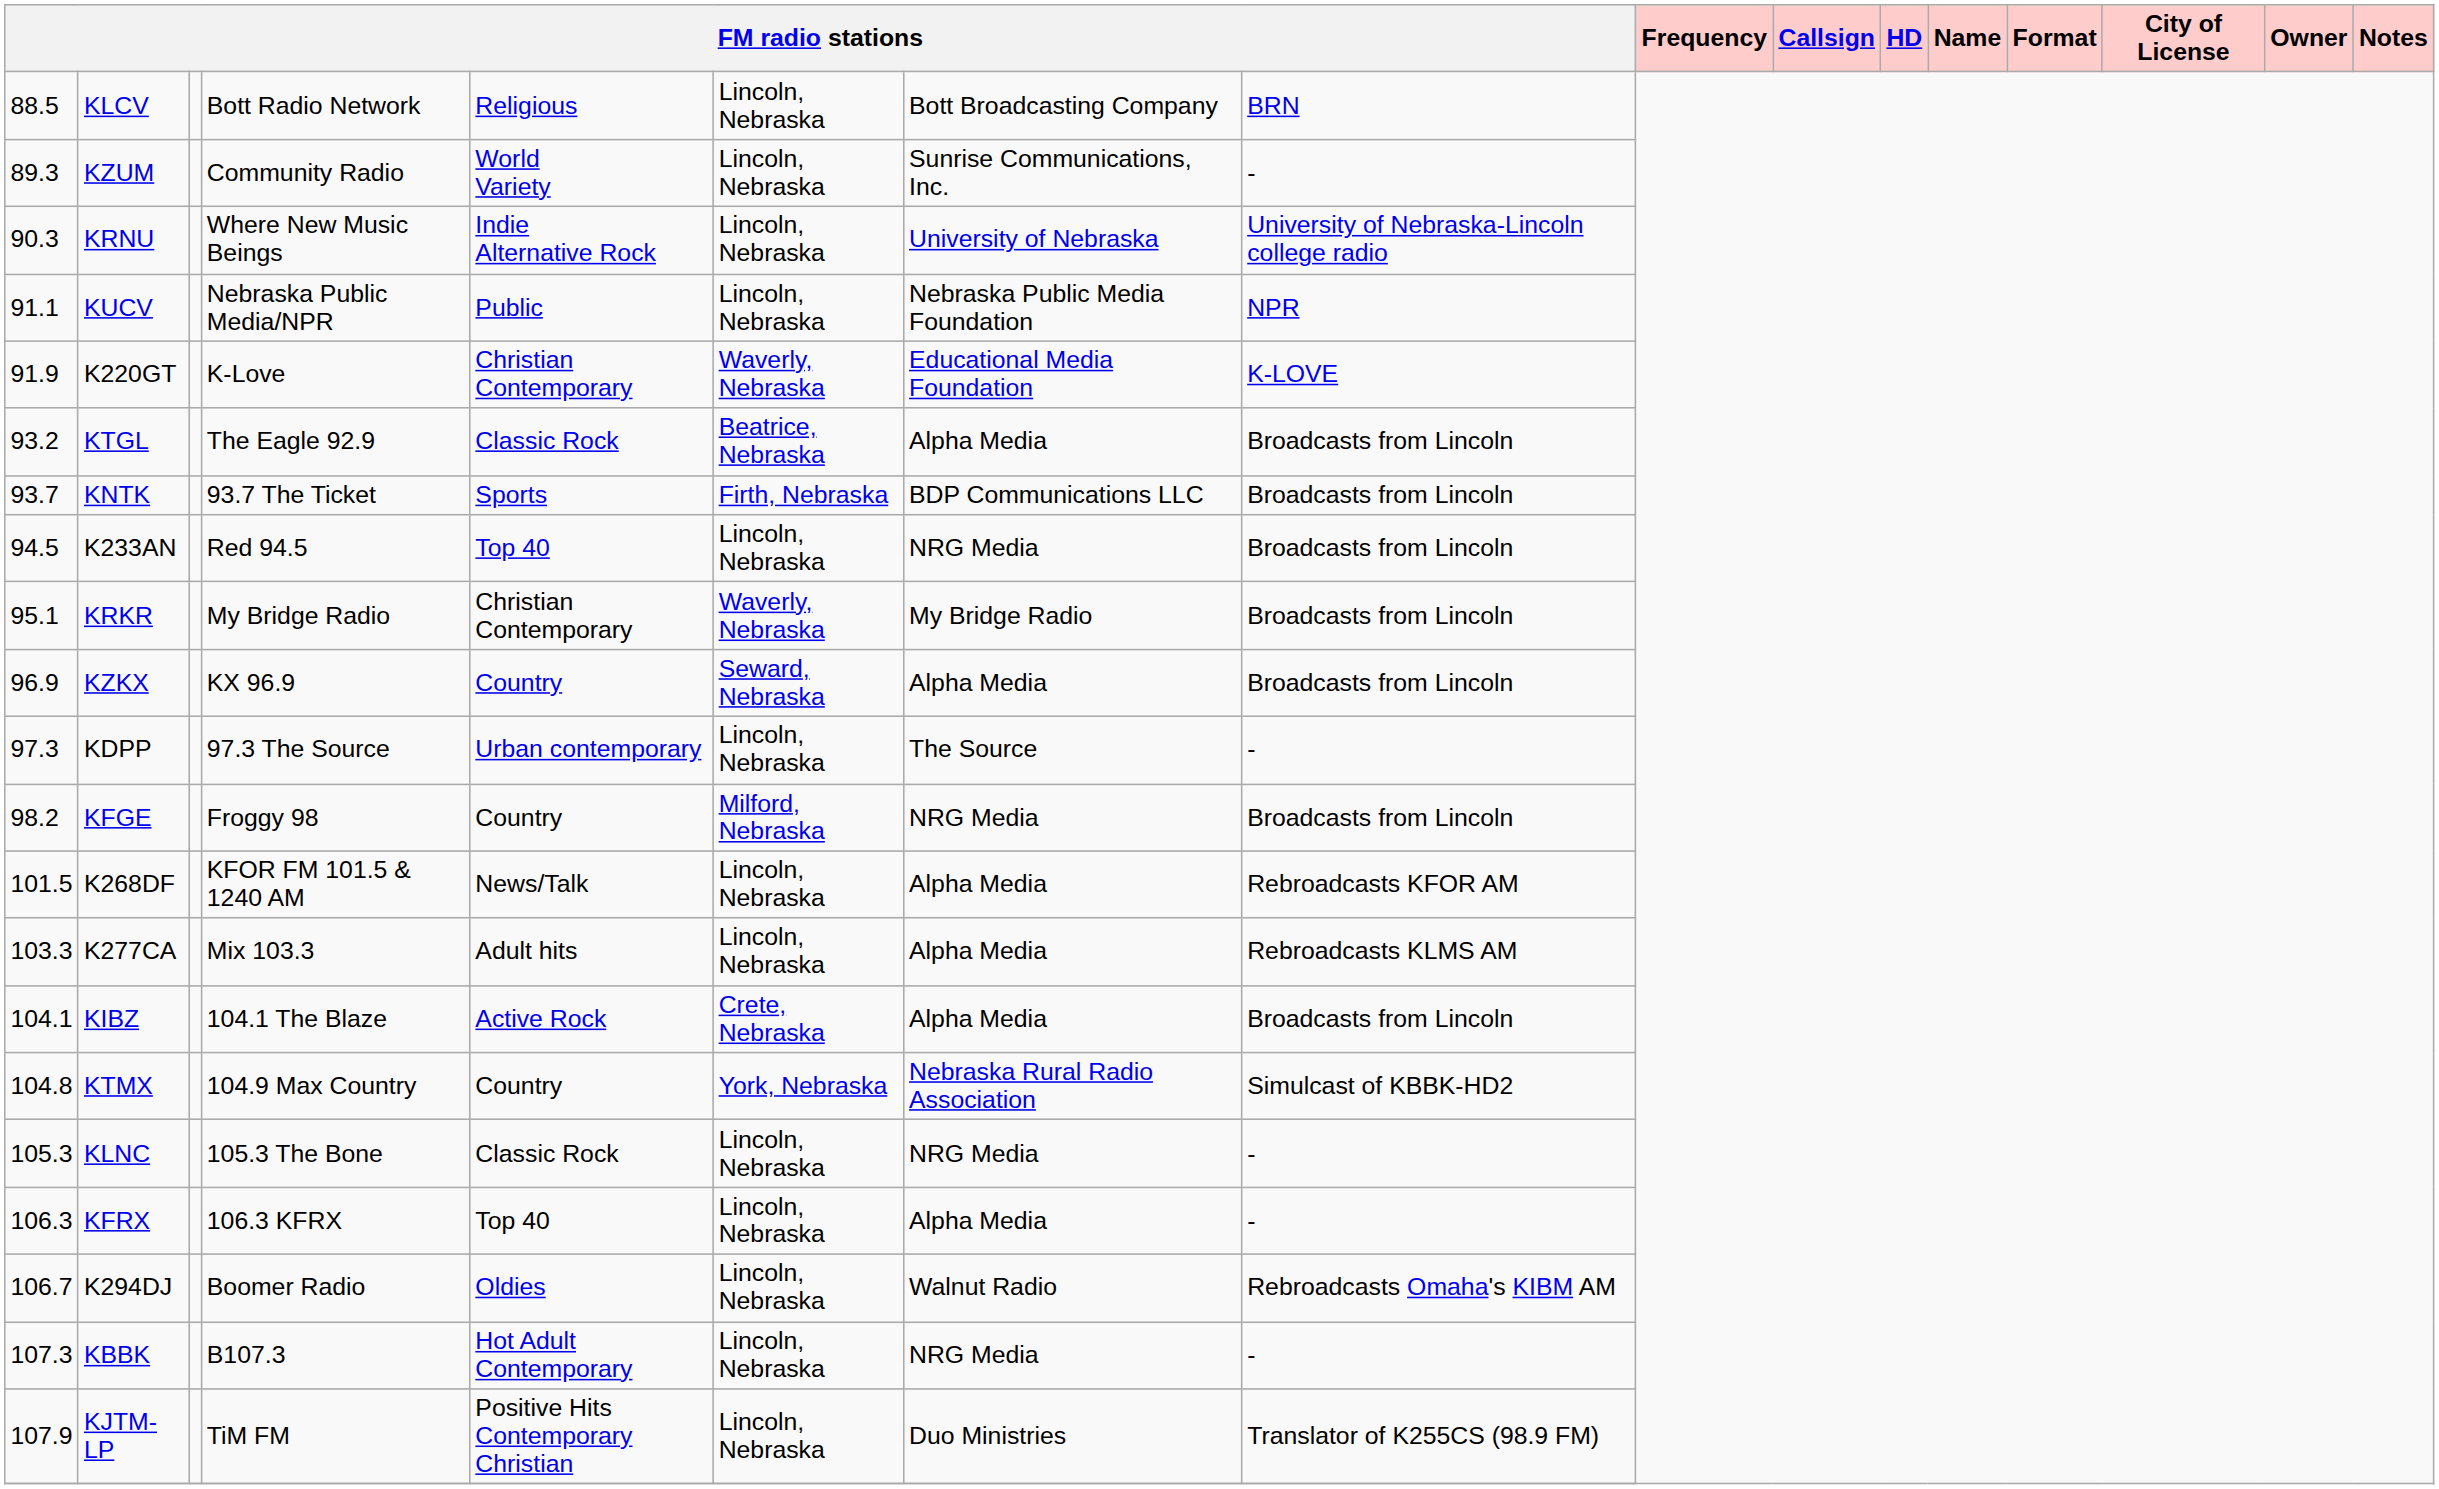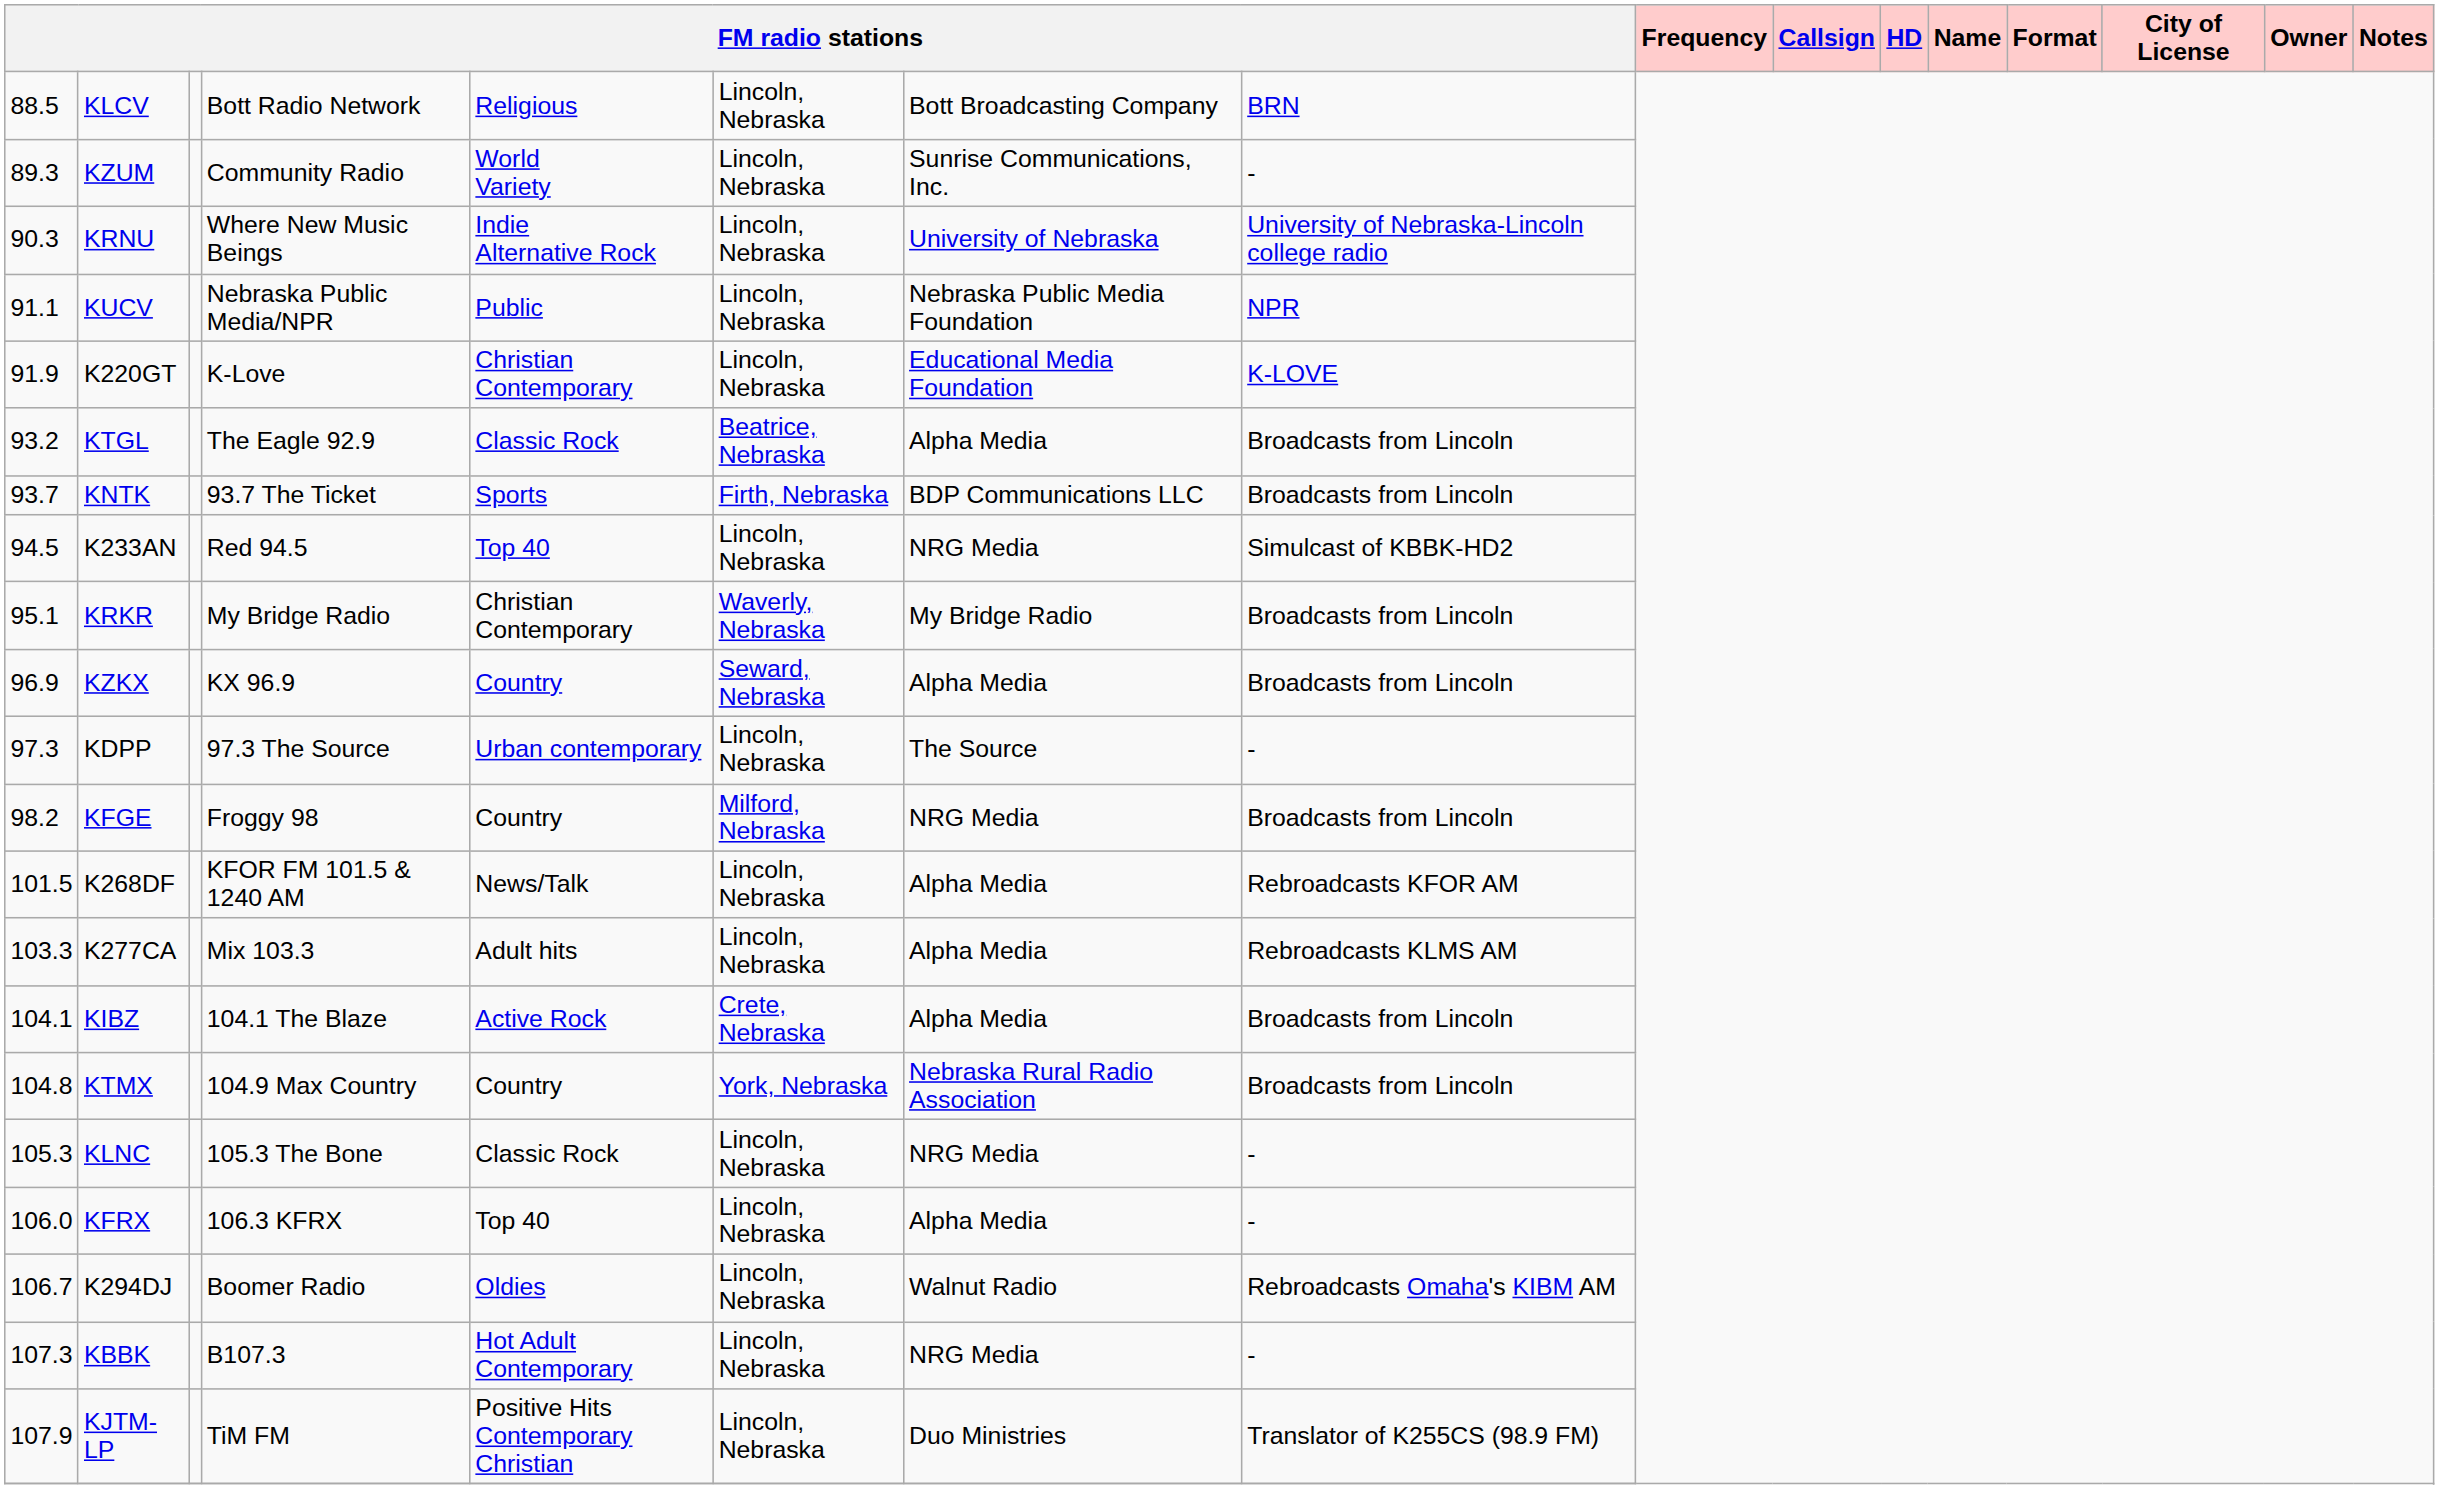K220GT | column 6: Waverly, Nebraska -> Lincoln, Nebraska
K233AN | column 8: Broadcasts from Lincoln -> Simulcast of KBBK-HD2
KTMX | column 8: Simulcast of KBBK-HD2 -> Broadcasts from Lincoln
KFRX | column 1: 106.3 -> 106.0
